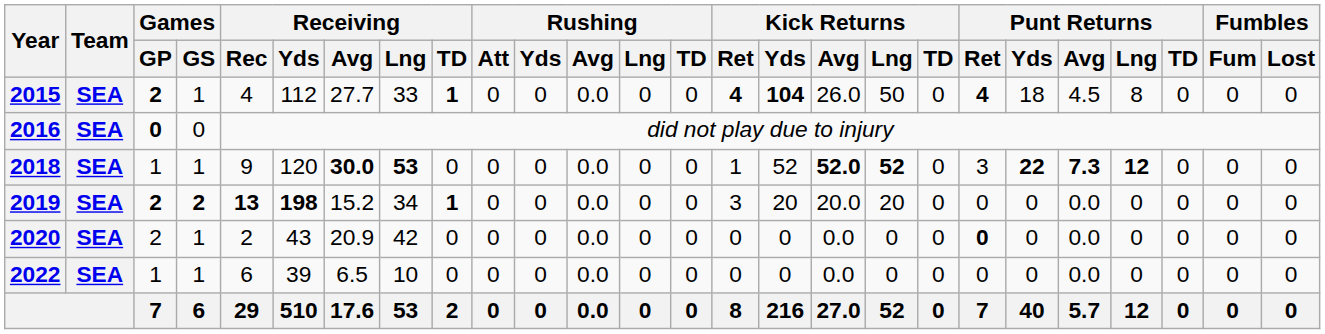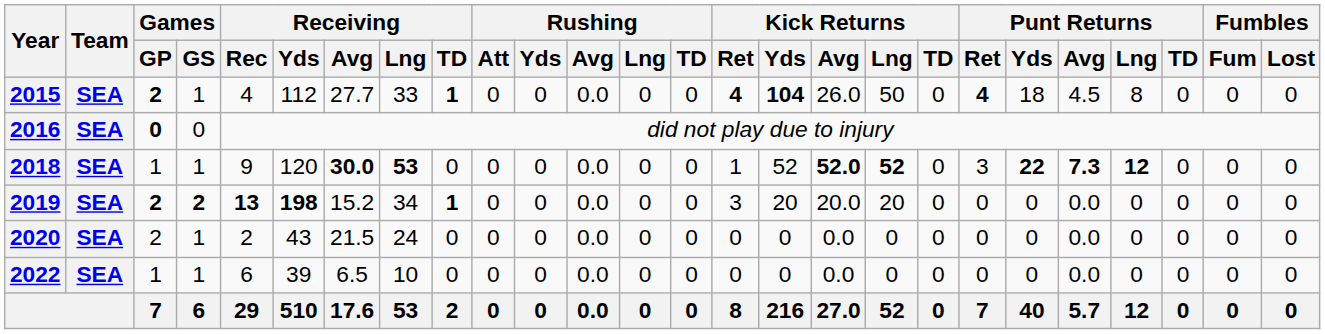2020 | Receiving / Avg: 20.9 -> 21.5
2020 | Receiving / Lng: 42 -> 24
2020 | Punt Returns / Ret: bold -> normal
